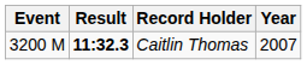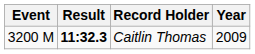Caitlin Thomas | Year: 2007 -> 2009
